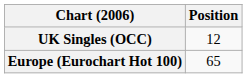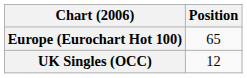rows swapped: Europe (Eurochart Hot 100) <-> UK Singles (OCC)
